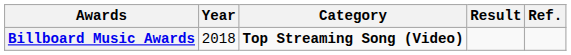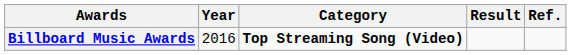Billboard Music Awards | Year: 2018 -> 2016
